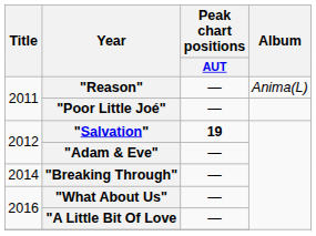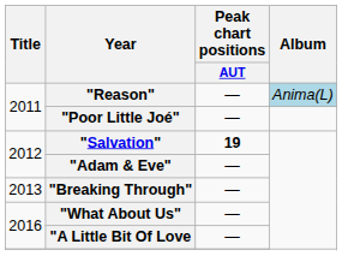"Reason" | Album: no background -> lightblue background
"Breaking Through" | Title: 2014 -> 2013
